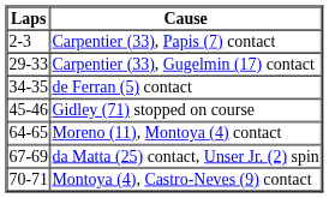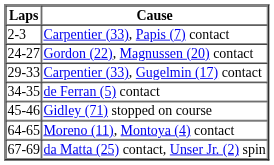+ row: 24-27 | Gordon (22), Magnussen (20) contact
- row: 70-71 | Montoya (4), Castro-Neves (9) contact
